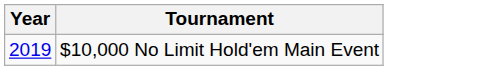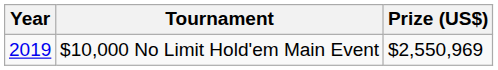+ column: Prize (US$) | $2,550,969
